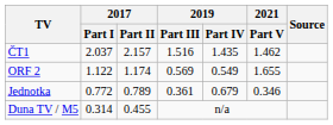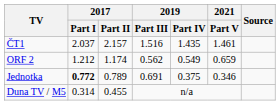ČT1 | 2021 / Part V: 1.462 -> 1.461
ORF 2 | 2017 / Part I: 1.122 -> 1.212
ORF 2 | 2019 / Part III: 0.569 -> 0.562
ORF 2 | 2021 / Part V: 1.655 -> 0.659
Jednotka | 2017 / Part I: normal -> bold
Jednotka | 2019 / Part III: 0.361 -> 0.691
Jednotka | 2019 / Part IV: 0.679 -> 0.375
